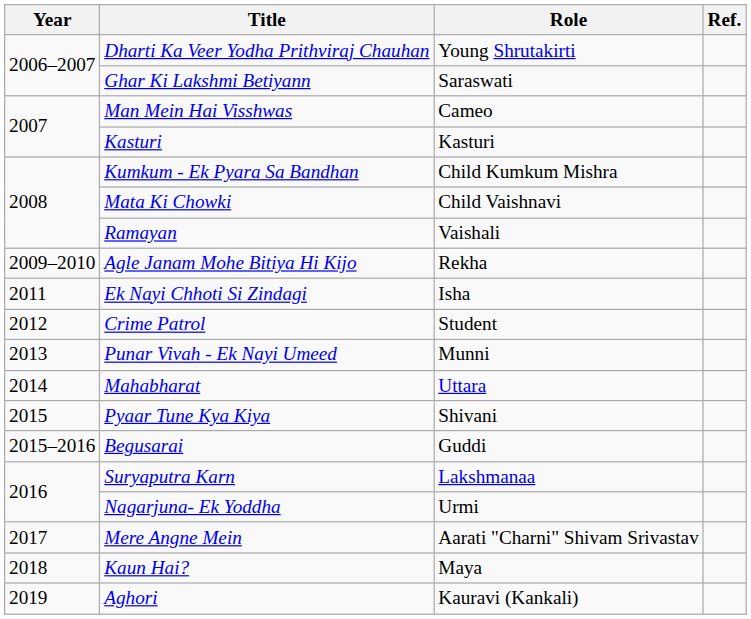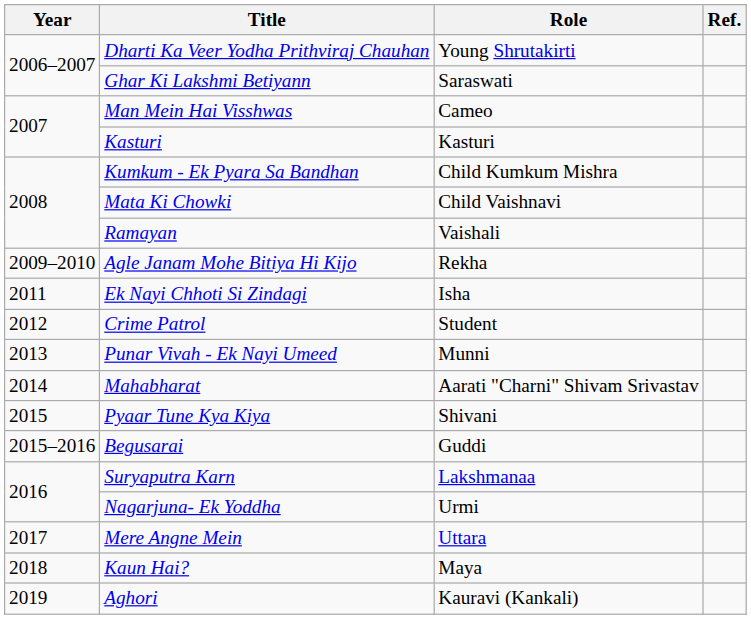Mahabharat | Role: Uttara -> Aarati "Charni" Shivam Srivastav
Mere Angne Mein | Role: Aarati "Charni" Shivam Srivastav -> Uttara
